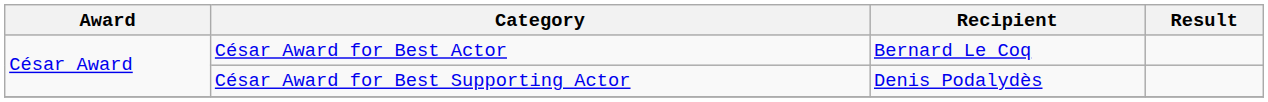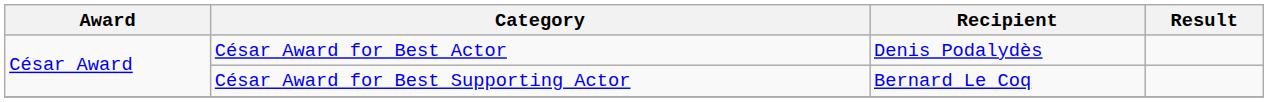César Award for Best Actor | Recipient: Bernard Le Coq -> Denis Podalydès
César Award for Best Supporting Actor | Recipient: Denis Podalydès -> Bernard Le Coq
